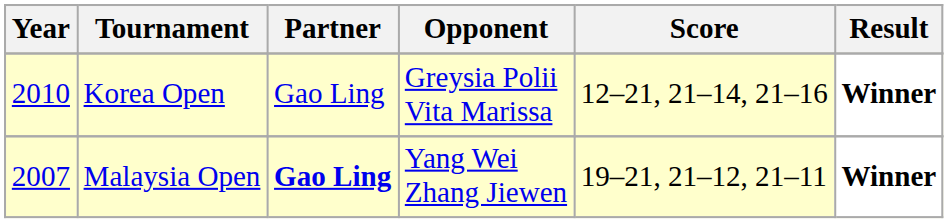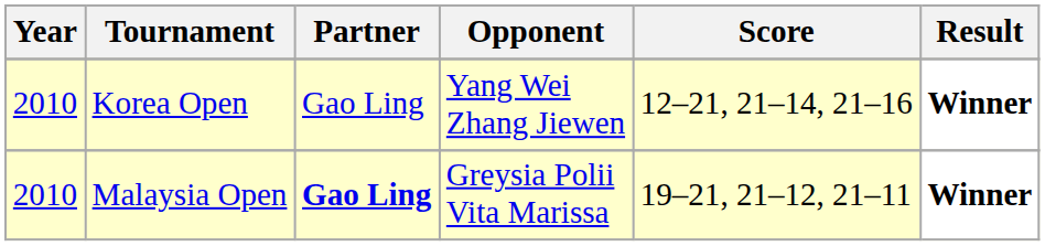Korea Open | Opponent: Greysia Polii Vita Marissa -> Yang Wei Zhang Jiewen
Malaysia Open | Year: 2007 -> 2010
Malaysia Open | Opponent: Yang Wei Zhang Jiewen -> Greysia Polii Vita Marissa
